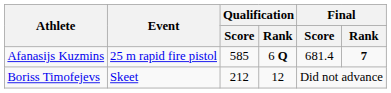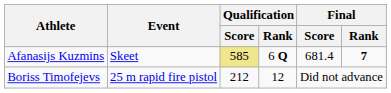Afanasijs Kuzmins | Event: 25 m rapid fire pistol -> Skeet
Afanasijs Kuzmins | Qualification / Score: no background -> khaki background
Boriss Timofejevs | Event: Skeet -> 25 m rapid fire pistol
